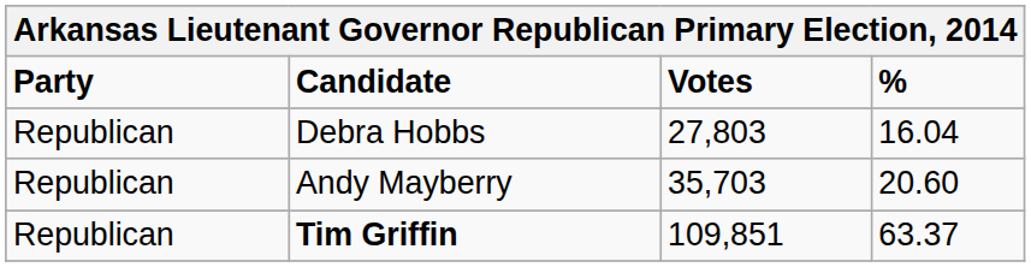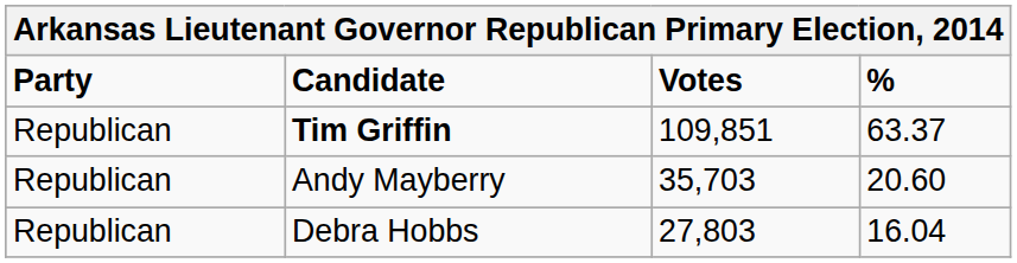rows swapped: Tim Griffin <-> Debra Hobbs
